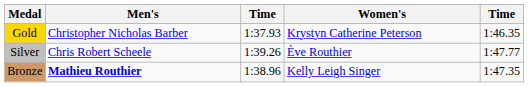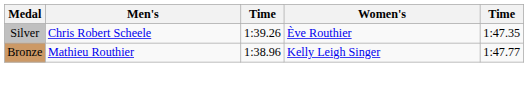- row: Gold | Christopher Nicholas Barber | 1:37.93 | Krystyn Catherine Peterson | 1:46.35
Silver | column 5: 1:47.77 -> 1:47.35
Bronze | Men's: bold -> normal
Bronze | column 5: 1:47.35 -> 1:47.77
